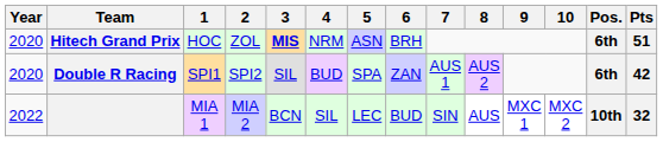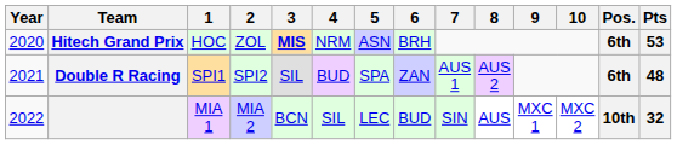Hitech Grand Prix | Pts: 51 -> 53
Double R Racing | Year: 2020 -> 2021
Double R Racing | Pts: 42 -> 48
